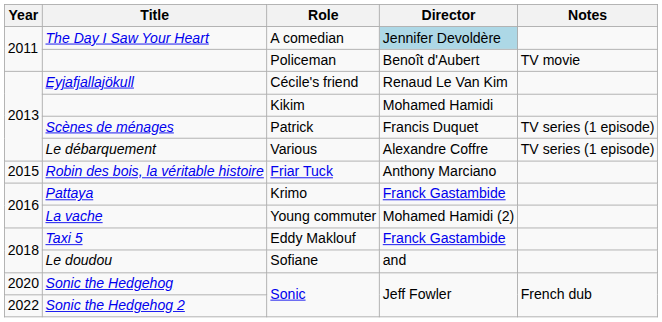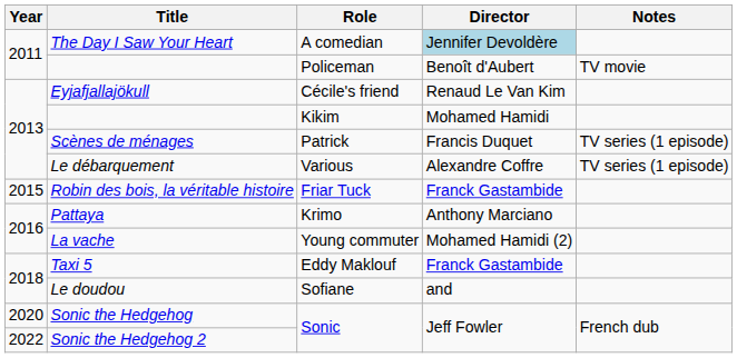Robin des bois, la véritable histoire | Director: Anthony Marciano -> Franck Gastambide
Pattaya | Director: Franck Gastambide -> Anthony Marciano
